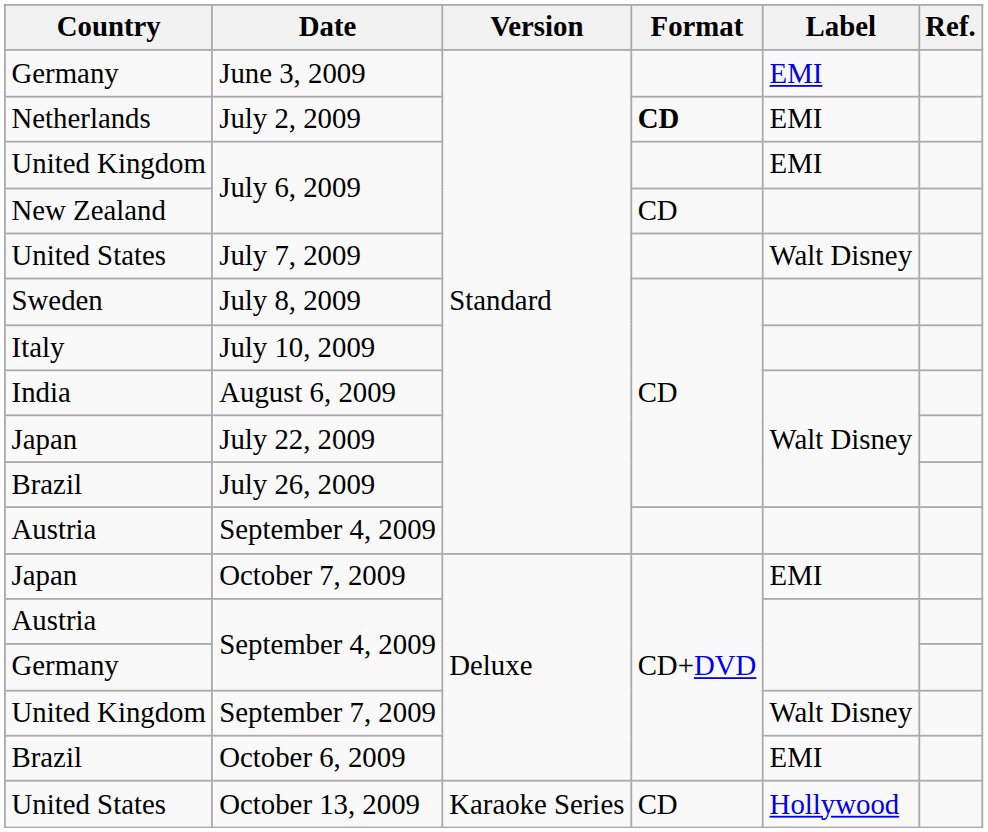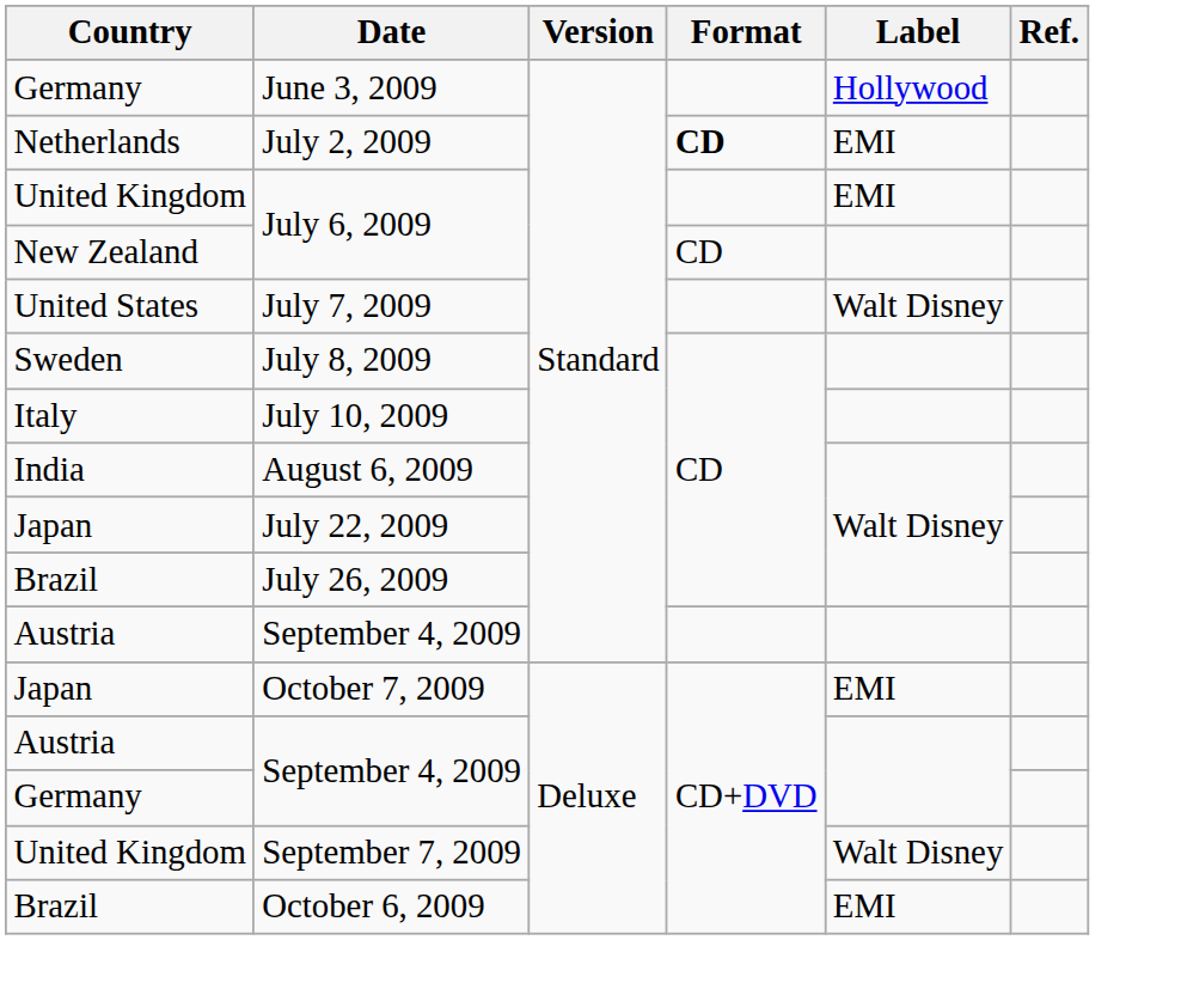June 3, 2009 | Label: EMI -> Hollywood
- row: United States | October 13, 2009 | Karaoke Series | CD | Hollywood
